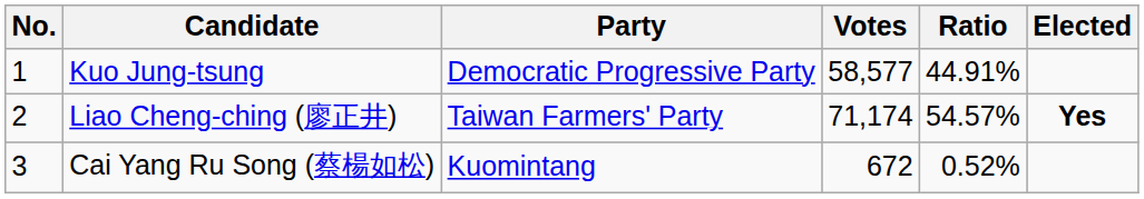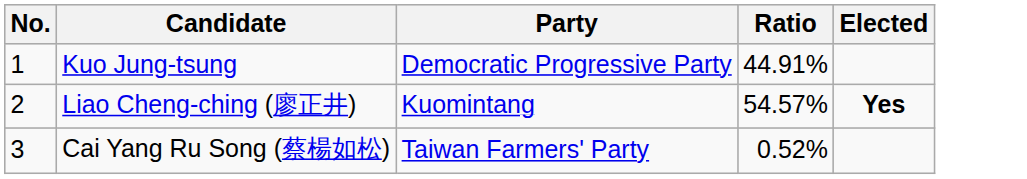- column: Votes | 58,577 | 71,174 | 672
Liao Cheng-ching (廖正井) | Party: Taiwan Farmers' Party -> Kuomintang
Cai Yang Ru Song (蔡楊如松) | Party: Kuomintang -> Taiwan Farmers' Party
